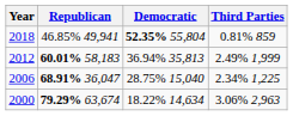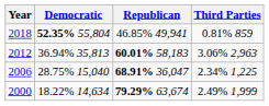columns swapped: Democratic <-> Republican
2012 | Third Parties: 2.49% 1,999 -> 3.06% 2,963
2000 | Third Parties: 3.06% 2,963 -> 2.49% 1,999
